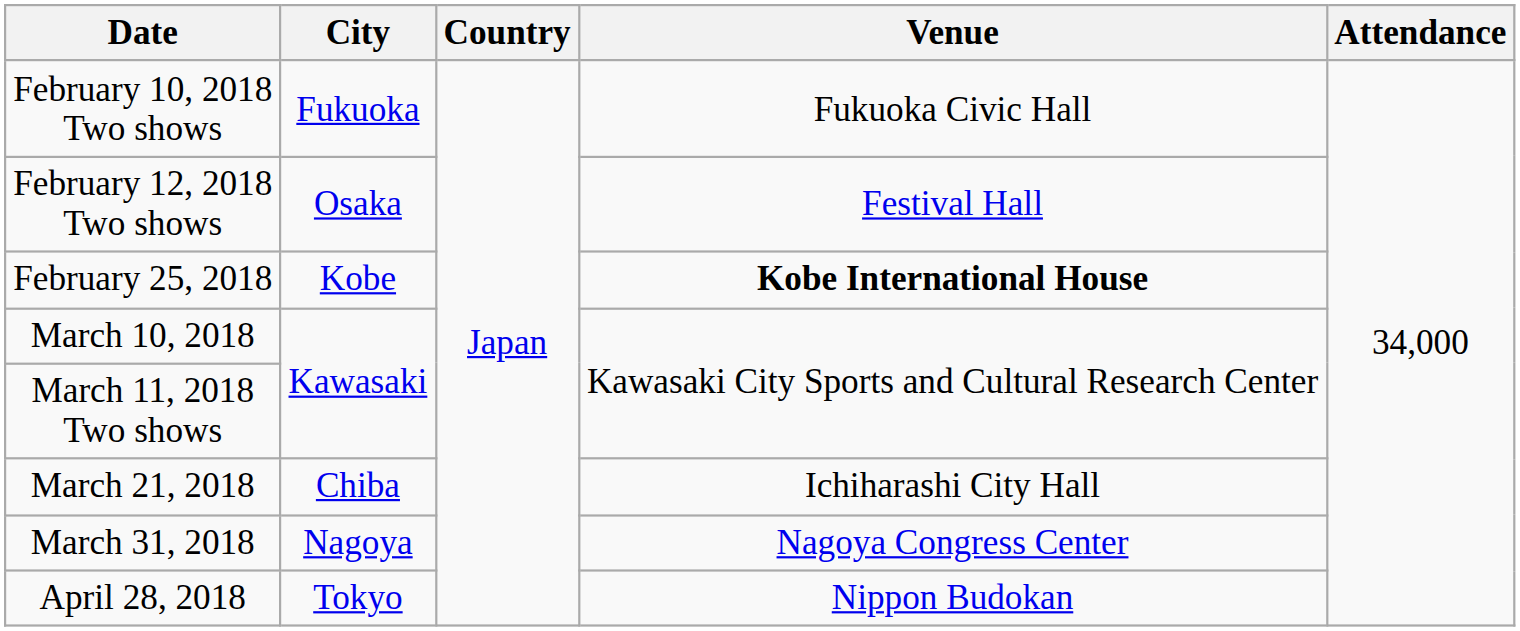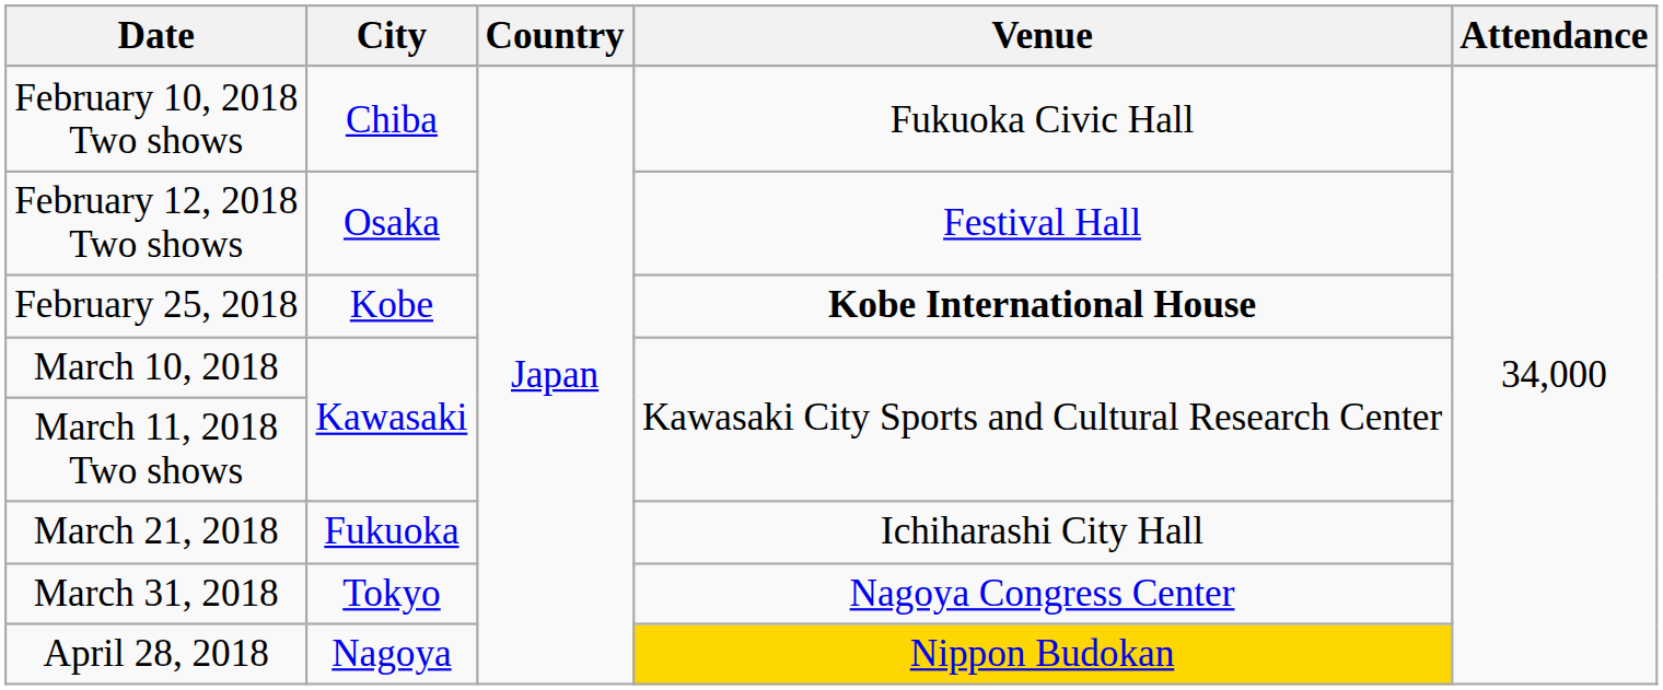February 10, 2018 Two shows | City: Fukuoka -> Chiba
March 21, 2018 | City: Chiba -> Fukuoka
March 31, 2018 | City: Nagoya -> Tokyo
April 28, 2018 | City: Tokyo -> Nagoya
April 28, 2018 | Venue: no background -> gold background
